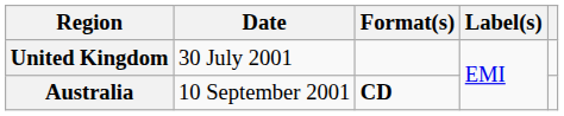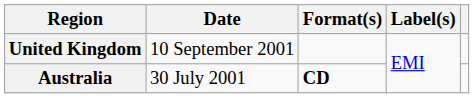United Kingdom | Date: 30 July 2001 -> 10 September 2001
Australia | Date: 10 September 2001 -> 30 July 2001
